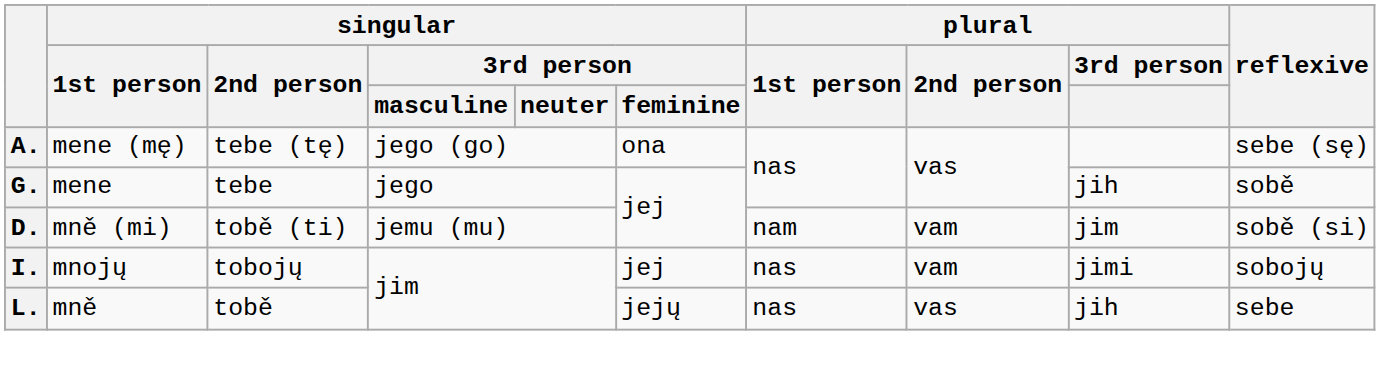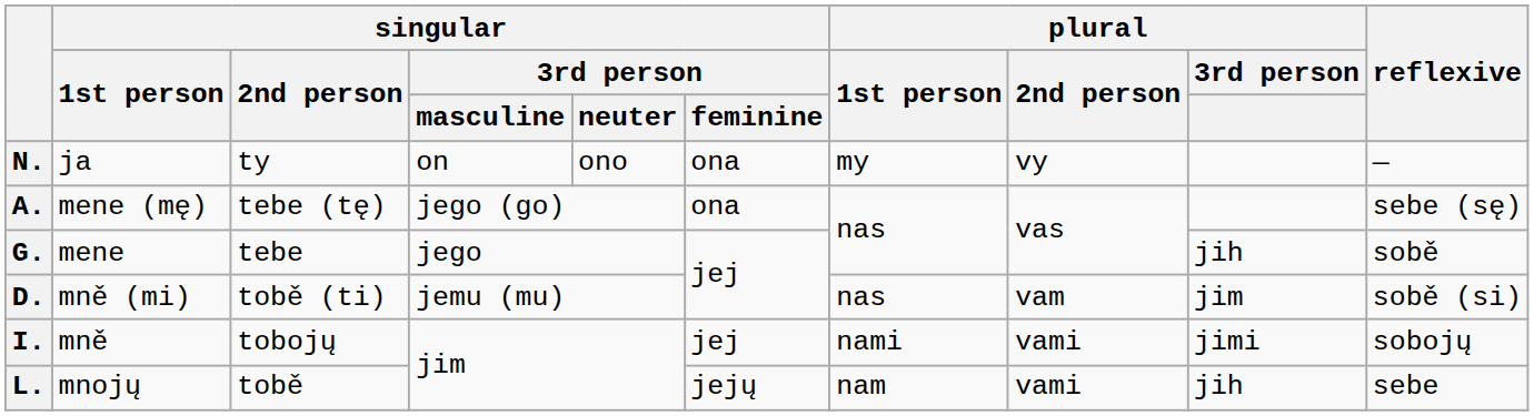+ row: N. | ja | ty | on | ono | ona | my | vy | —
D. | plural / 1st person: nam -> nas
I. | singular / 1st person: mnojų -> mně
I. | plural / 1st person: nas -> nami
I. | plural / 2nd person: vam -> vami
L. | singular / 1st person: mně -> mnojų
L. | plural / 1st person: nas -> nam
L. | plural / 2nd person: vas -> vami
